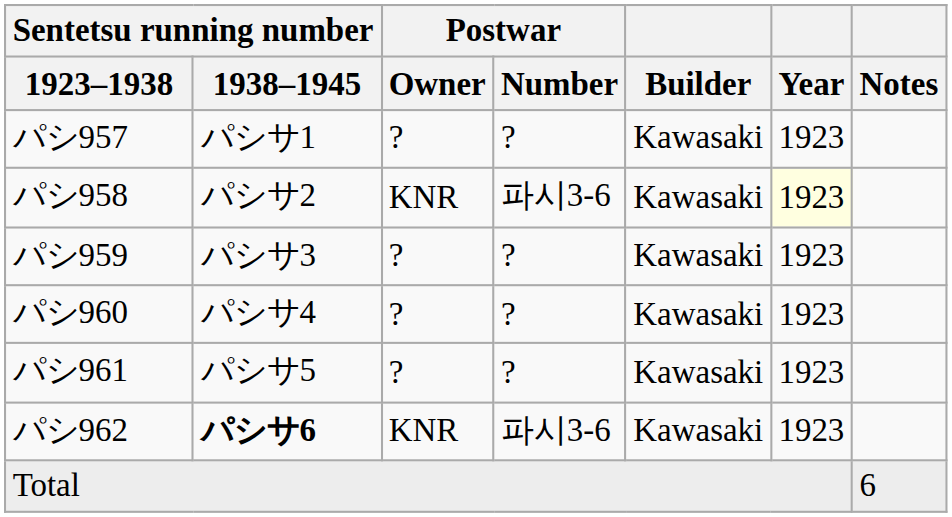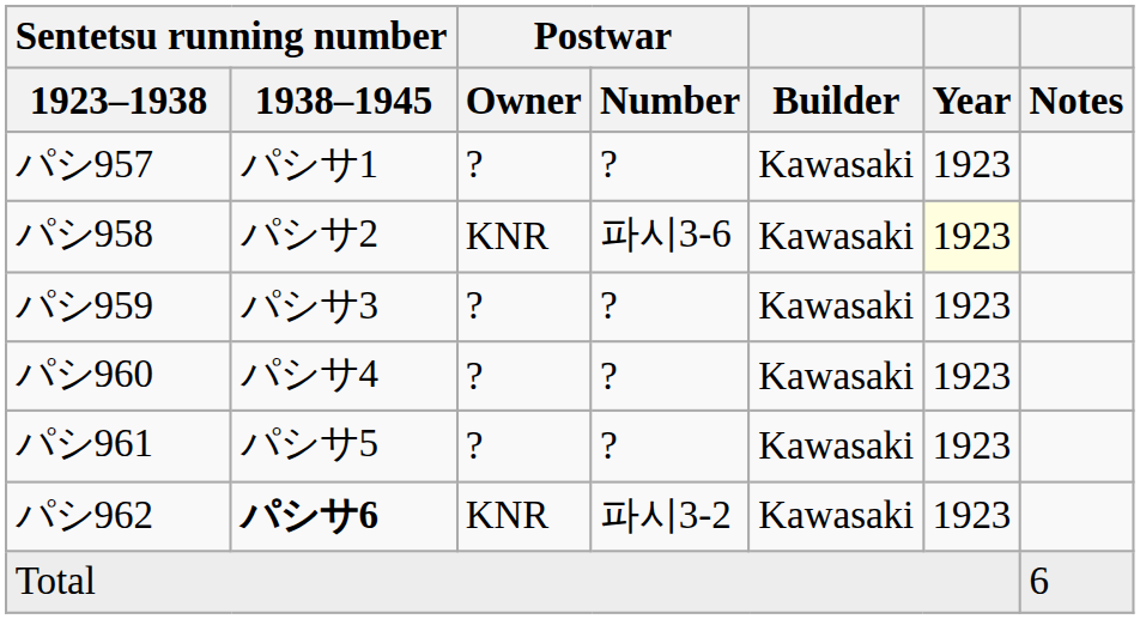パシ962 | Postwar / Number: 파시3-6 -> 파시3-2
